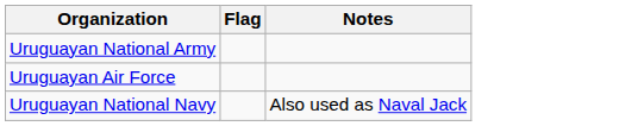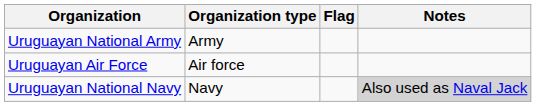+ column: Organization type | Army | Air force | Navy
Uruguayan National Navy | Notes: no background -> lightgrey background
